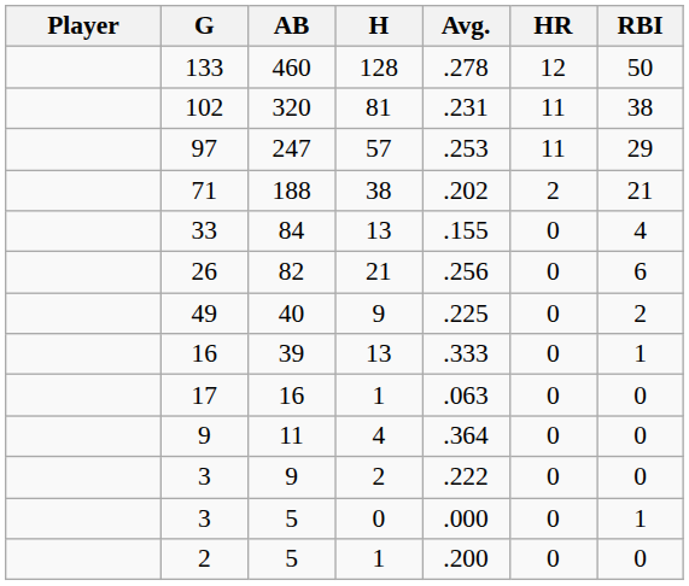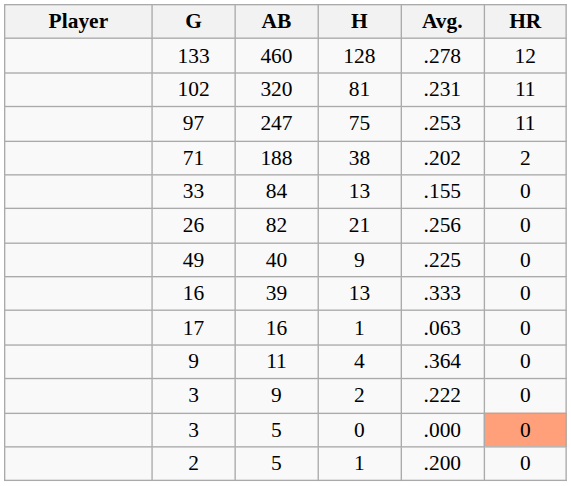- column: RBI | 50 | 38 | 29 | 21 | 4 | 6 | 2 | 1 | 0 | 0 | 0 | 1 | 0
97 | H: 57 -> 75
3 / 5 | HR: no background -> lightsalmon background
